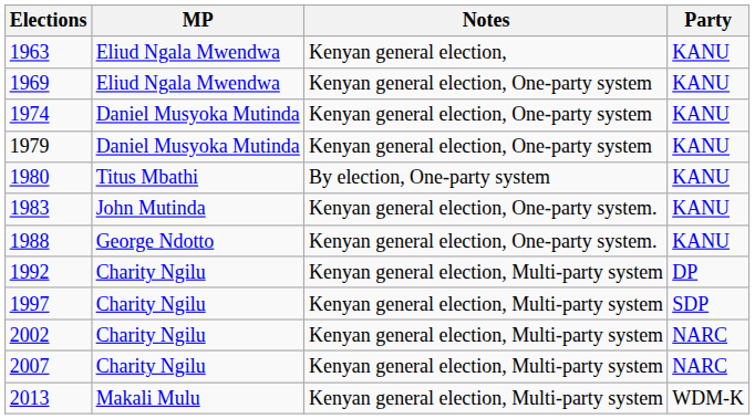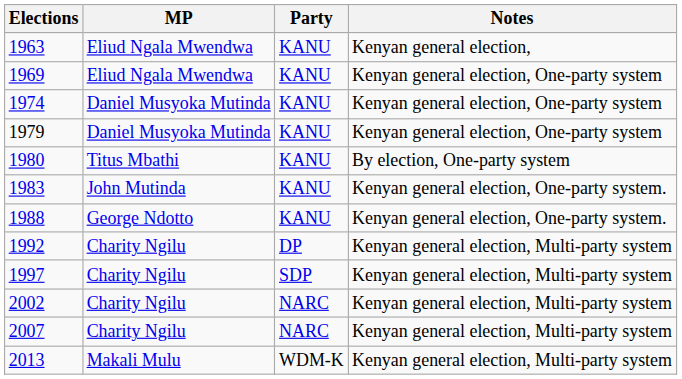columns swapped: Party <-> Notes
